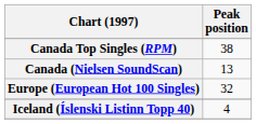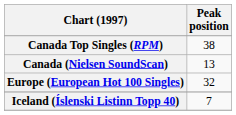Iceland (Íslenski Listinn Topp 40) | Peak position: 4 -> 7
